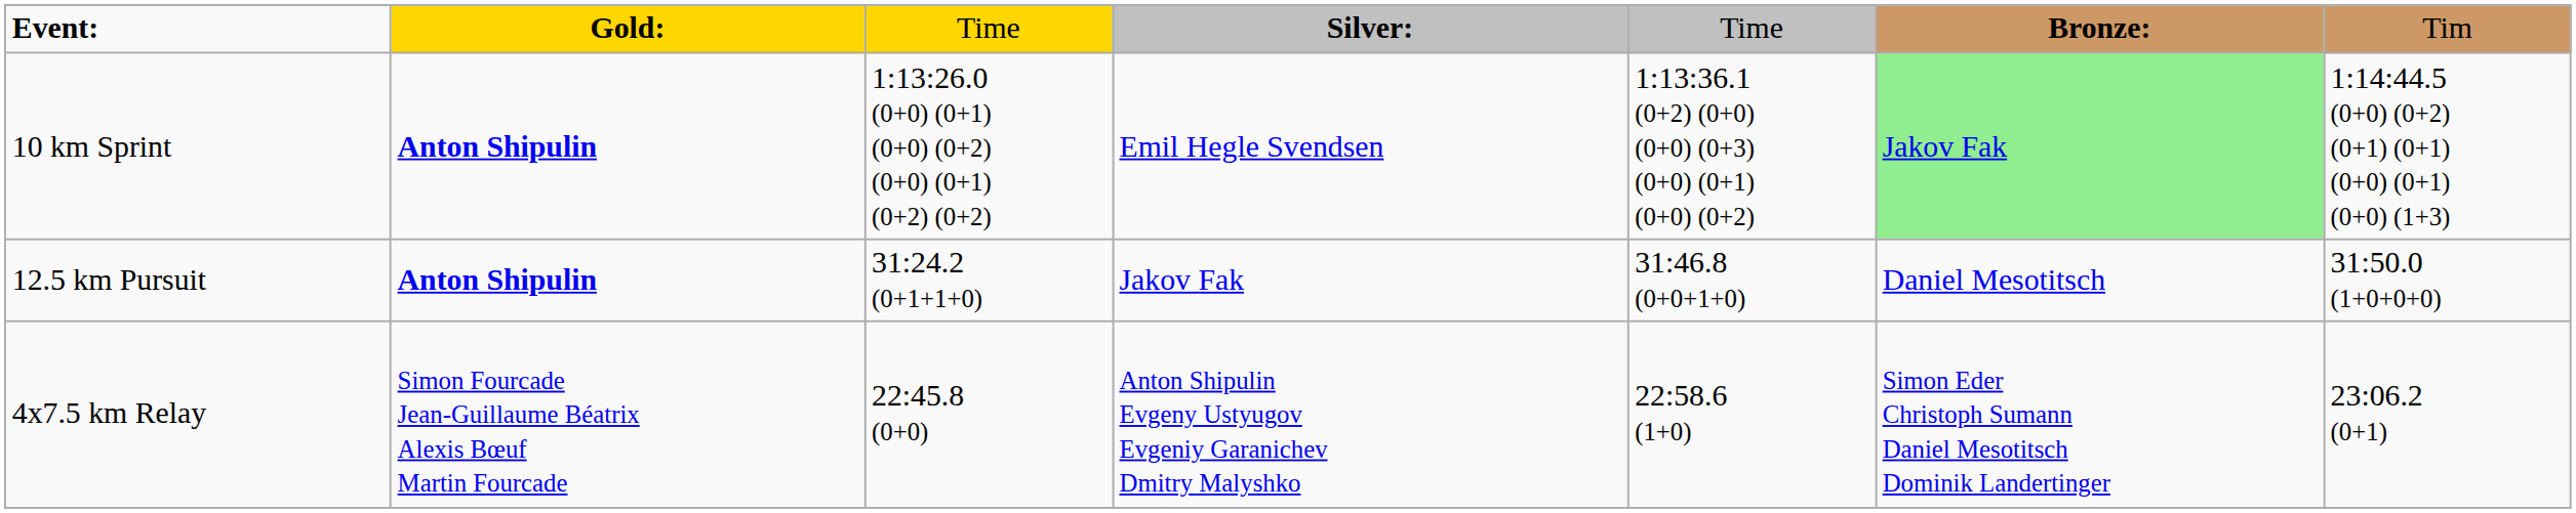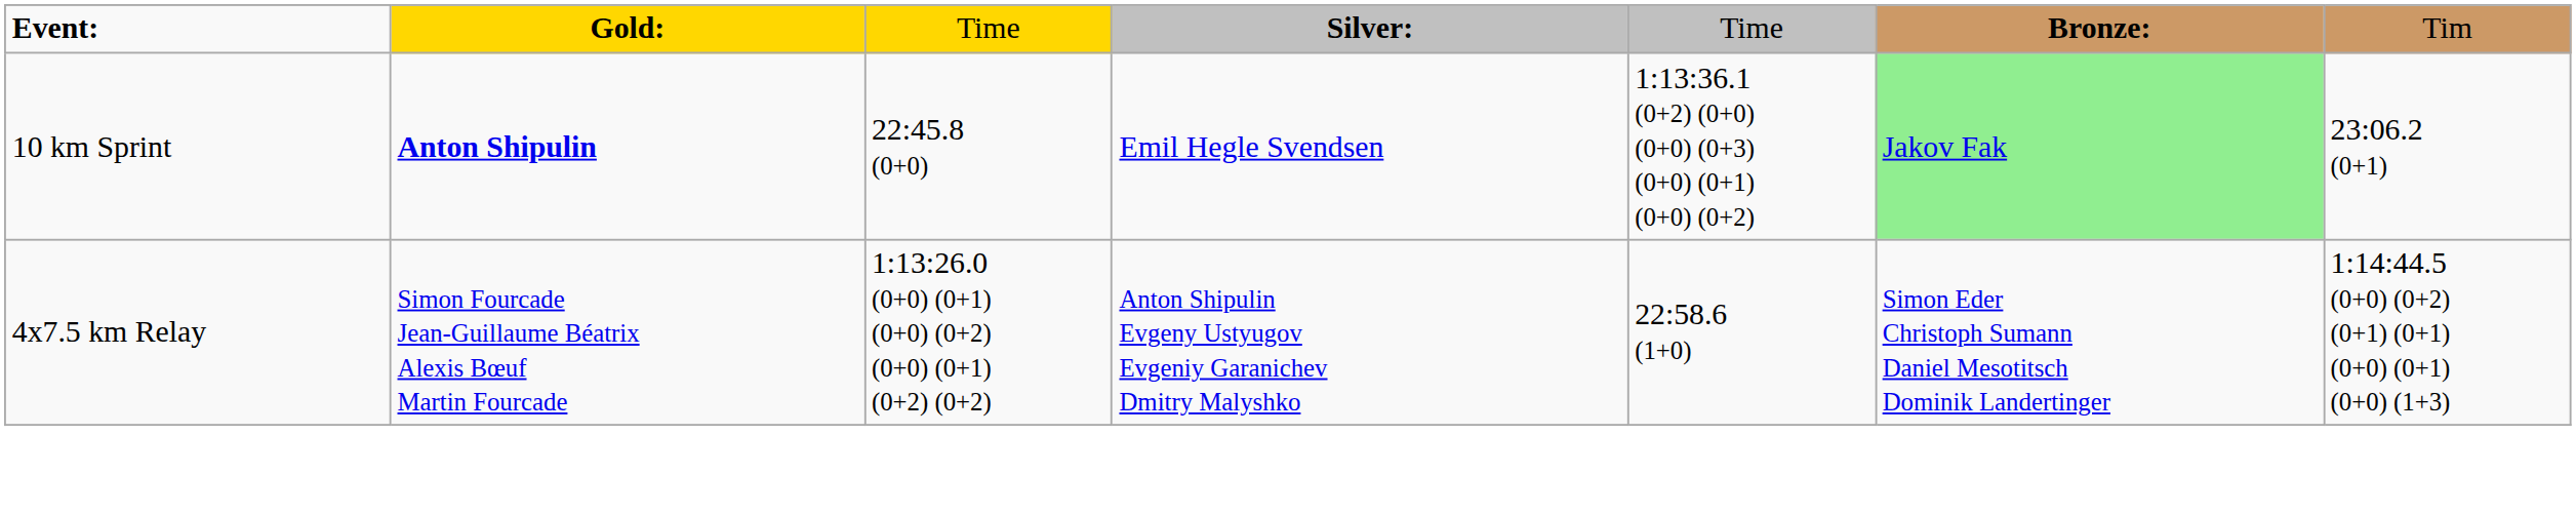10 km Sprint | column 3: 1:13:26.0 (0+0) (0+1) (0+0) (0+2) (0+0) (0+1) (0+2) (0+2) -> 22:45.8 (0+0)
10 km Sprint | column 7: 1:14:44.5 (0+0) (0+2) (0+1) (0+1) (0+0) (0+1) (0+0) (1+3) -> 23:06.2 (0+1)
- row: 12.5 km Pursuit | Anton Shipulin | 31:24.2 (0+1+1+0) | Jakov Fak | 31:46.8 (0+0+1+0) | Daniel Mesotitsch | 31:50.0 (1+0+0+0)
4x7.5 km Relay | column 3: 22:45.8 (0+0) -> 1:13:26.0 (0+0) (0+1) (0+0) (0+2) (0+0) (0+1) (0+2) (0+2)
4x7.5 km Relay | column 7: 23:06.2 (0+1) -> 1:14:44.5 (0+0) (0+2) (0+1) (0+1) (0+0) (0+1) (0+0) (1+3)
